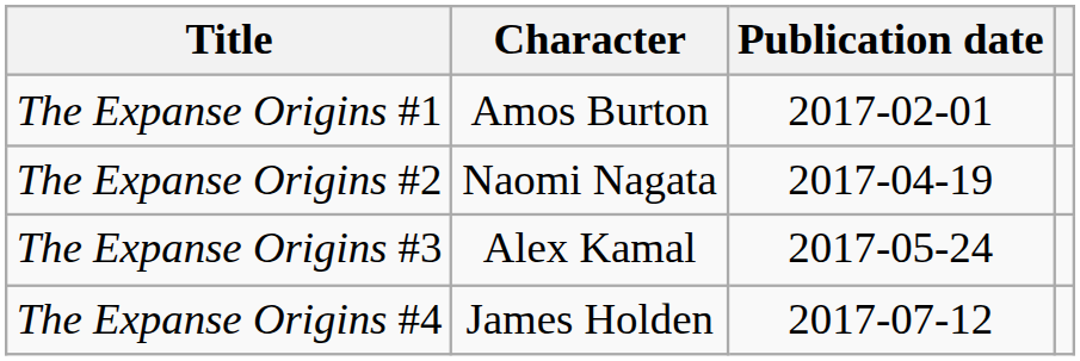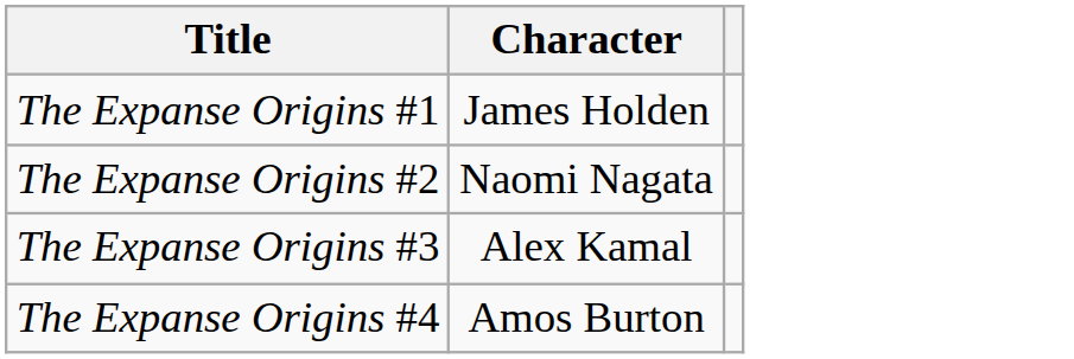- column: Publication date | 2017-02-01 | 2017-04-19 | 2017-05-24 | 2017-07-12
The Expanse Origins #1 | Character: Amos Burton -> James Holden
The Expanse Origins #4 | Character: James Holden -> Amos Burton
